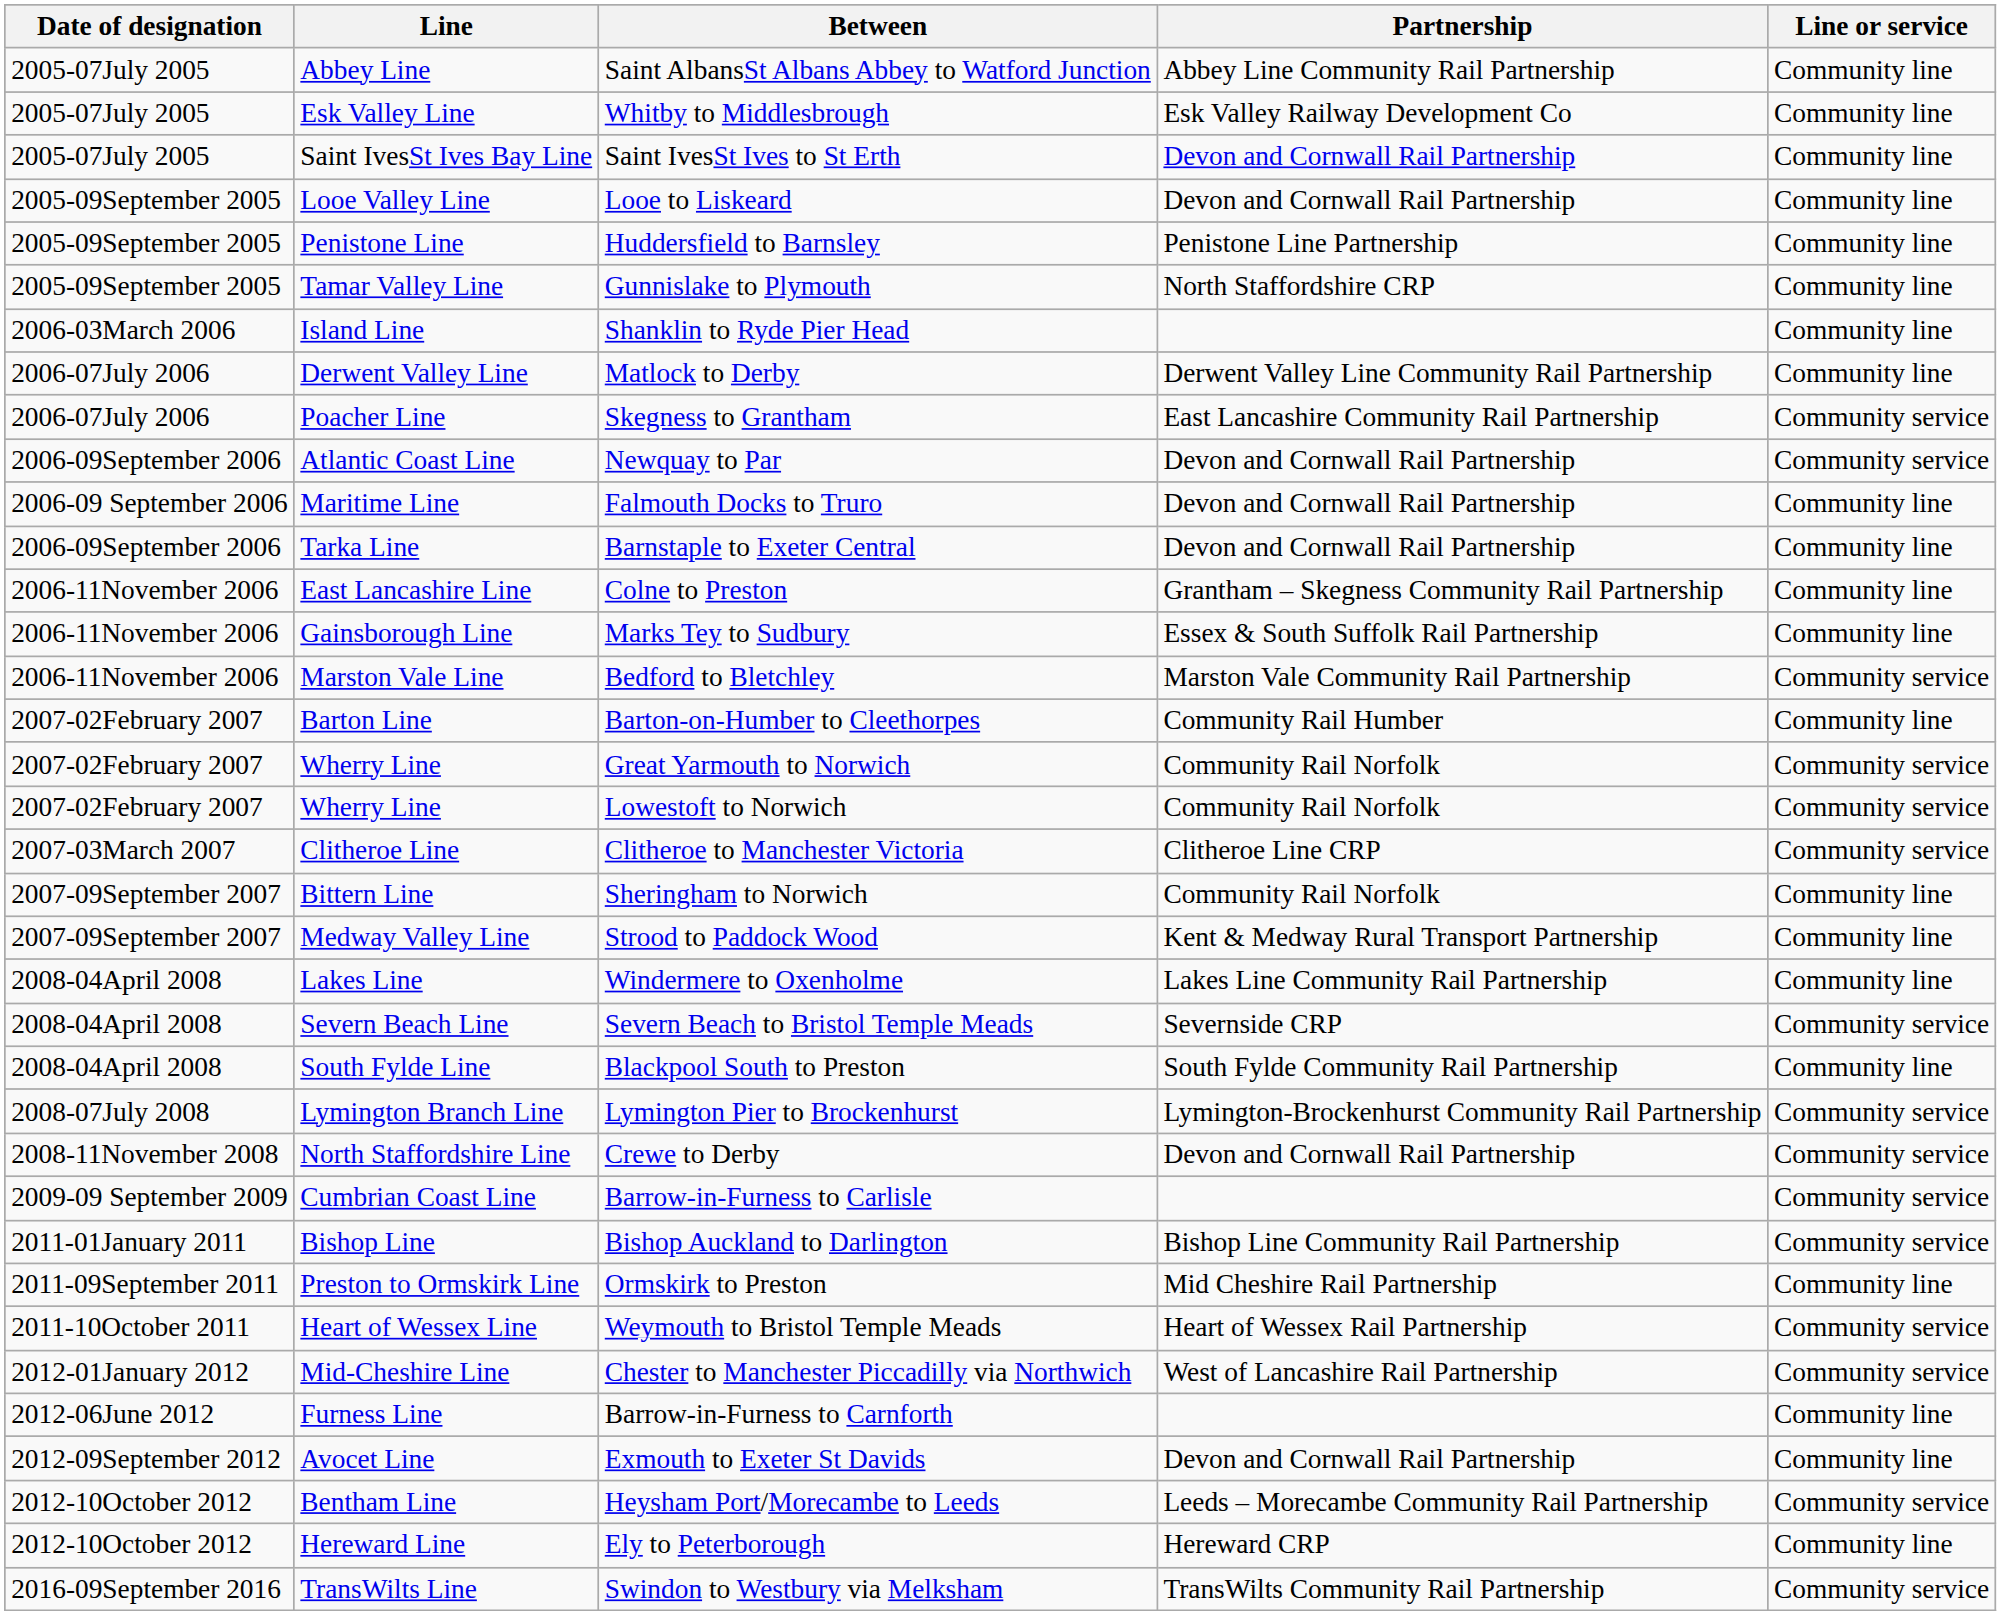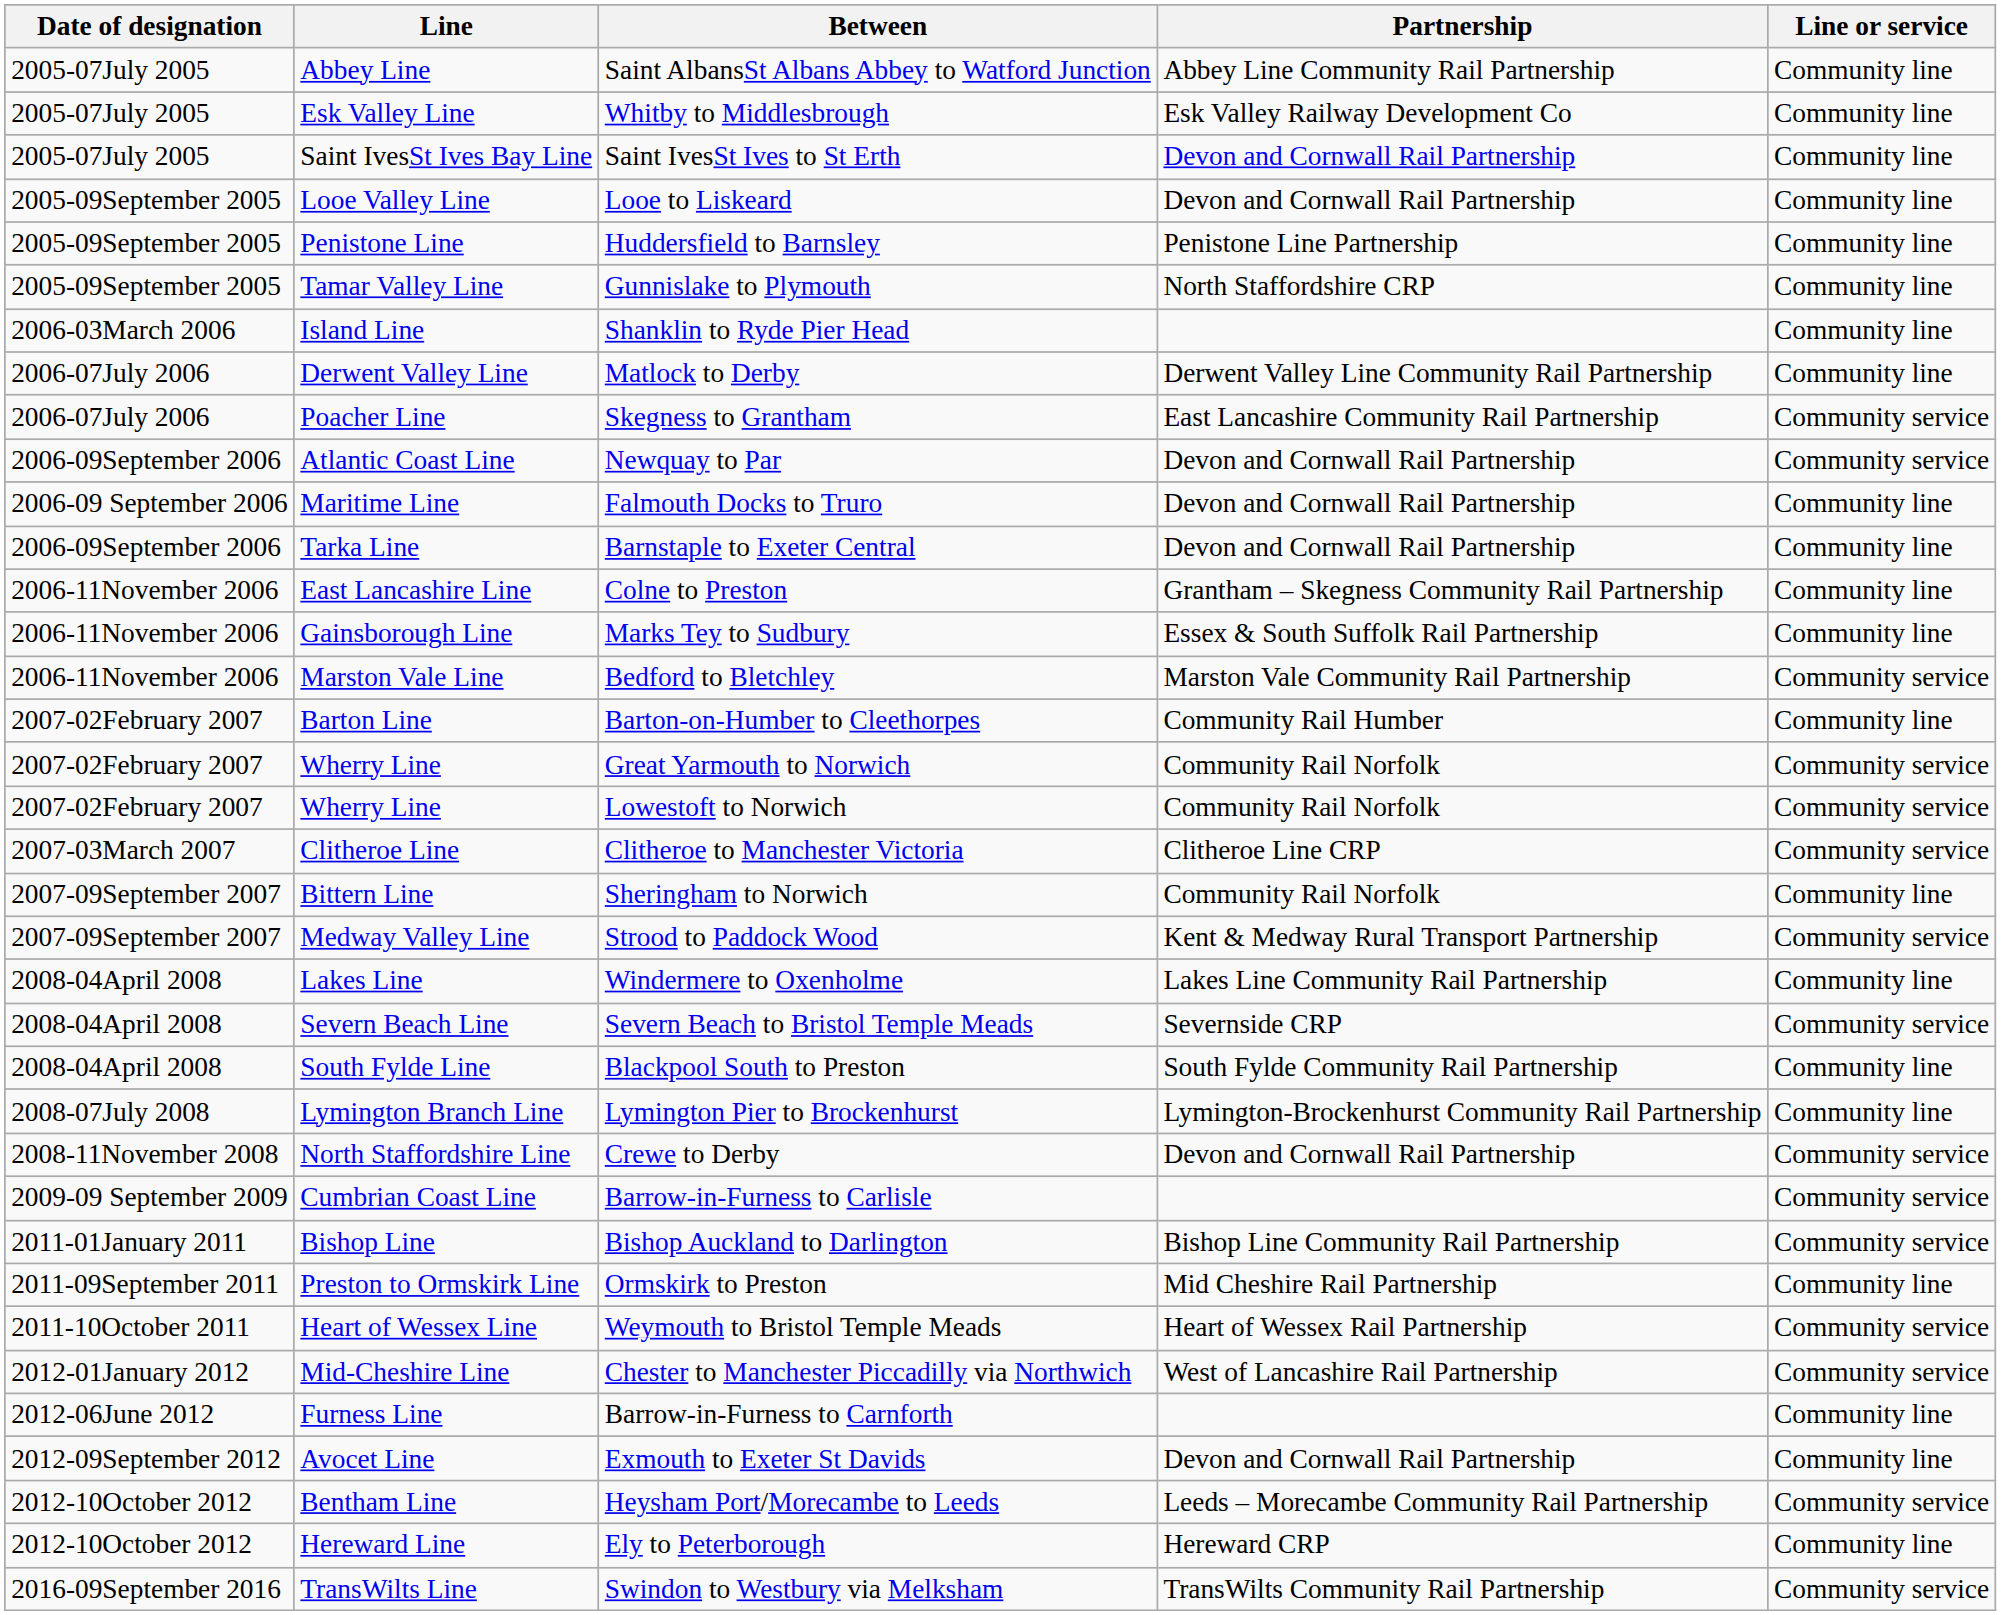Strood to Paddock Wood | Line or service: Community line -> Community service
Lymington Pier to Brockenhurst | Line or service: Community service -> Community line
